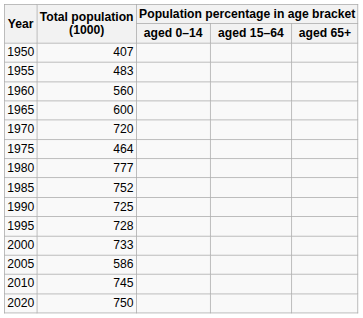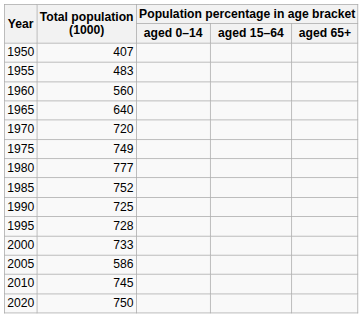1965 | Total population (1000): 600 -> 640
1975 | Total population (1000): 464 -> 749
